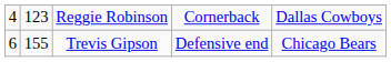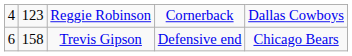Trevis Gipson | column 2: 155 -> 158
